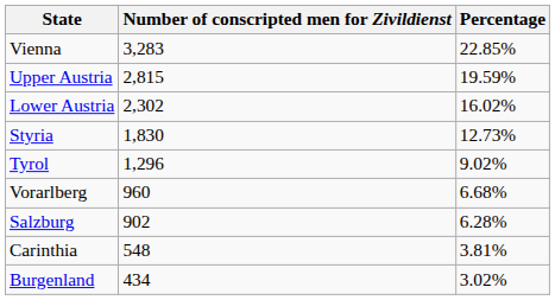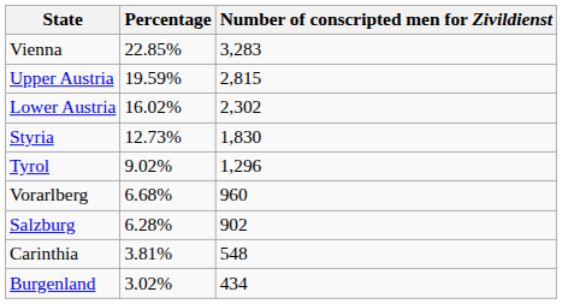columns swapped: Number of conscripted men for Zivildienst <-> Percentage
